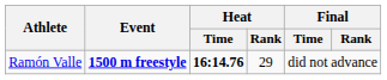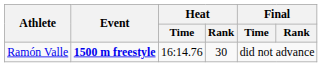Ramón Valle | Heat / Time: bold -> normal
Ramón Valle | Heat / Rank: 29 -> 30
